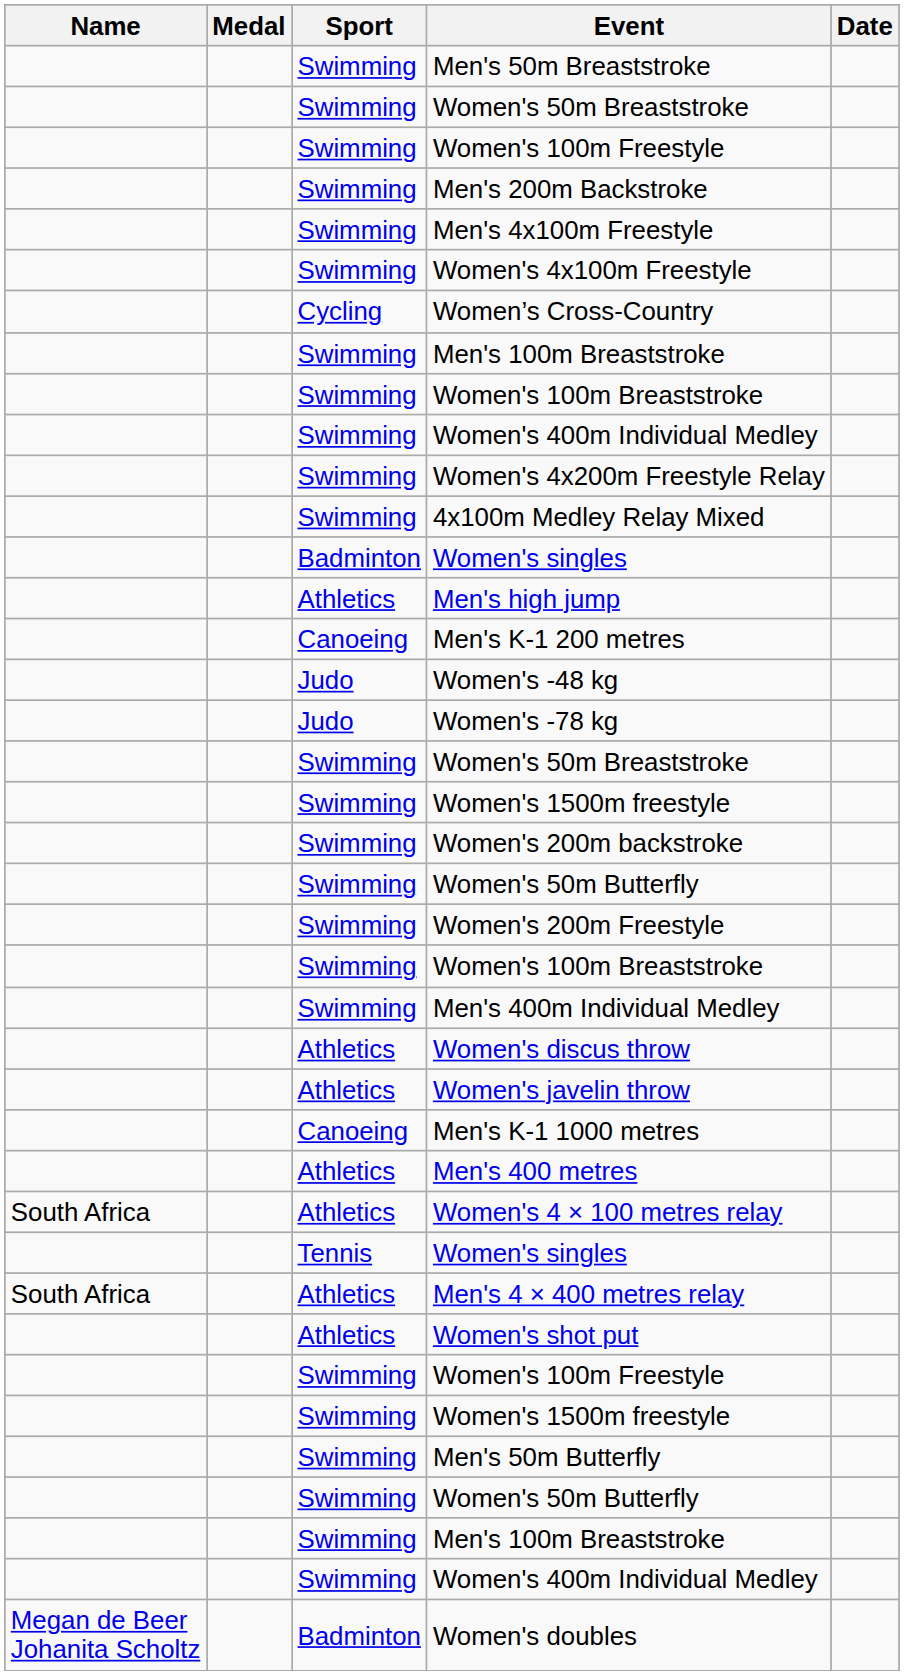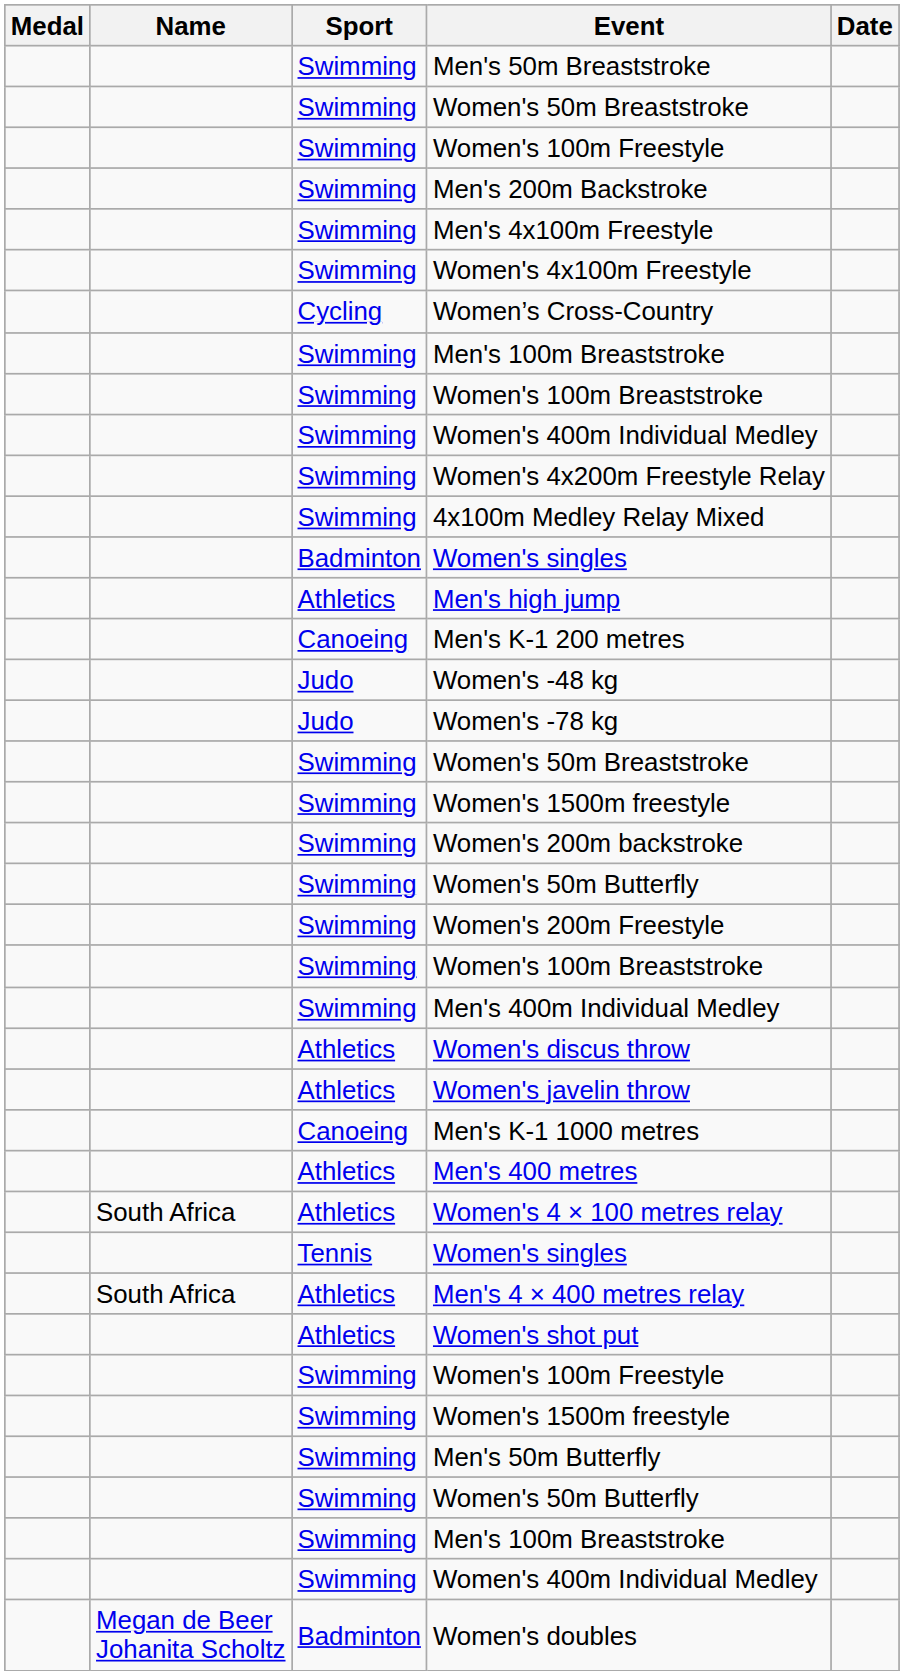columns swapped: Medal <-> Name
